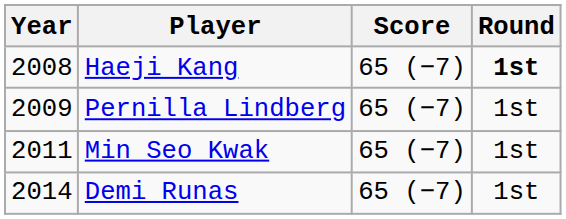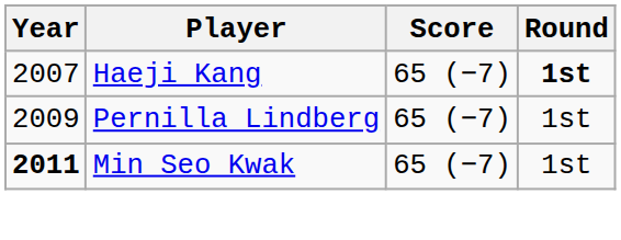Haeji Kang | Year: 2008 -> 2007
Min Seo Kwak | Year: normal -> bold
- row: 2014 | Demi Runas | 65 (−7) | 1st
